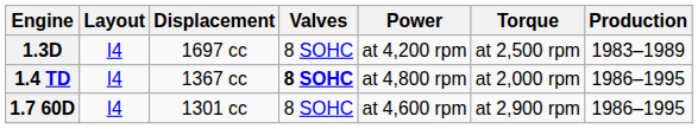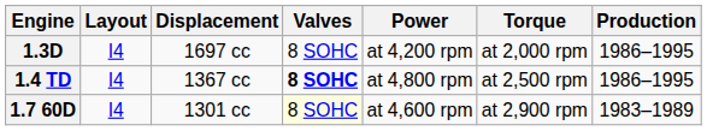1.3D | Torque: at 2,500 rpm -> at 2,000 rpm
1.3D | Production: 1983–1989 -> 1986–1995
1.4 TD | Torque: at 2,000 rpm -> at 2,500 rpm
1.7 60D | Valves: no background -> lightyellow background
1.7 60D | Production: 1986–1995 -> 1983–1989
